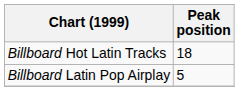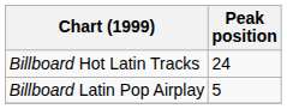Billboard Hot Latin Tracks | Peak position: 18 -> 24
